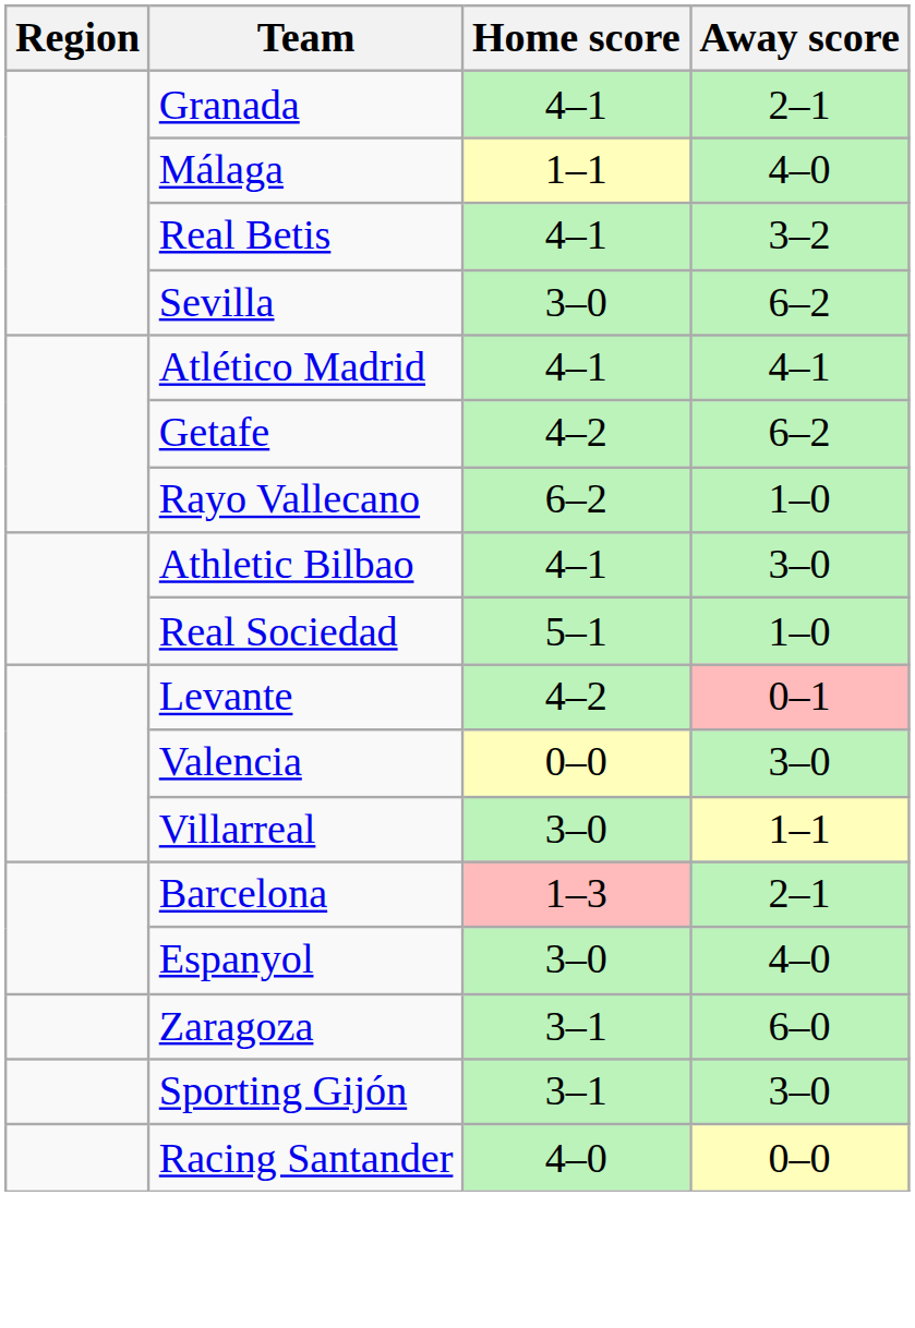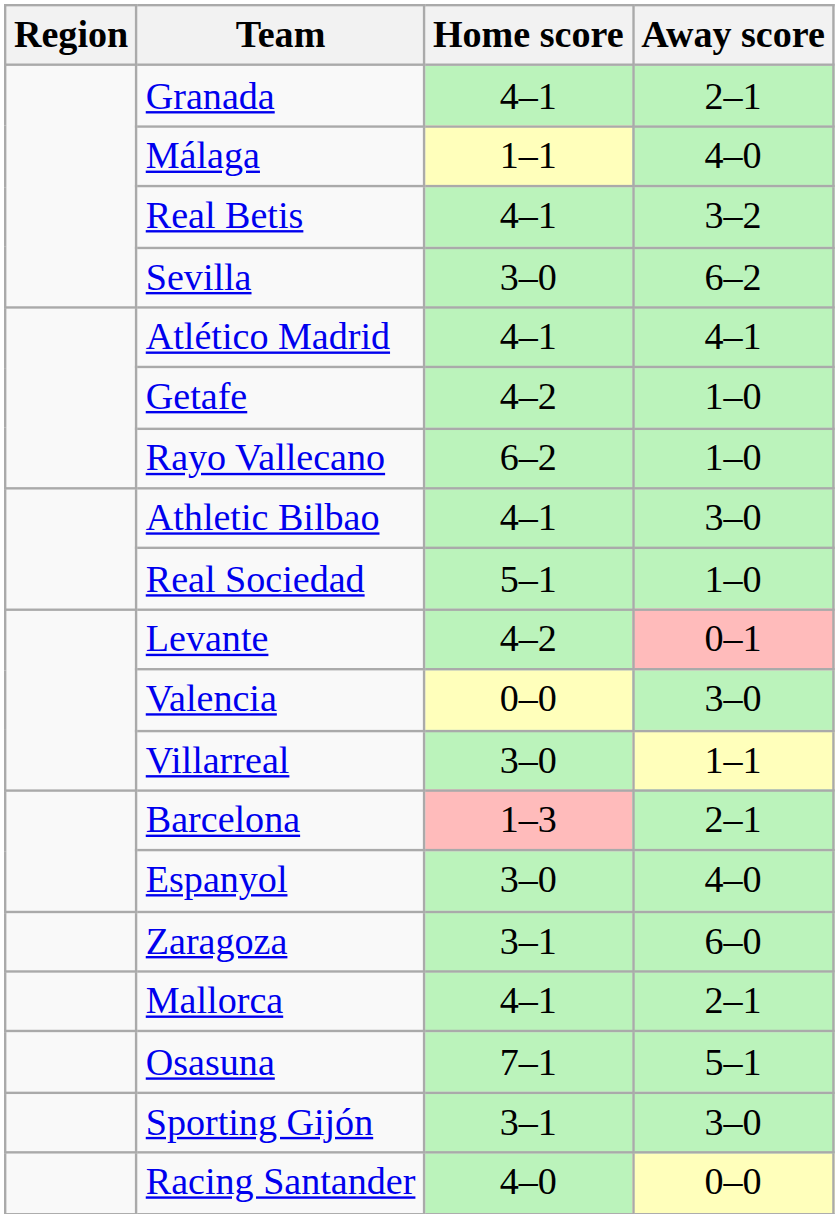Getafe | Away score: 6–2 -> 1–0
+ row: Mallorca | 4–1 | 2–1
+ row: Osasuna | 7–1 | 5–1
